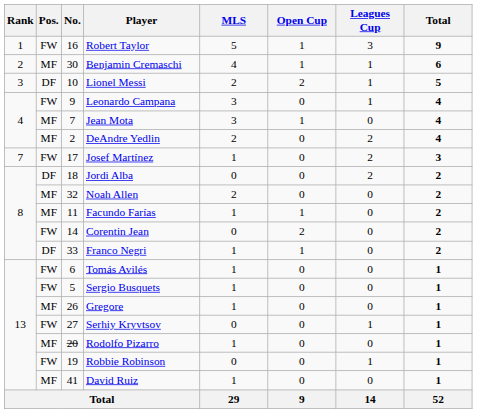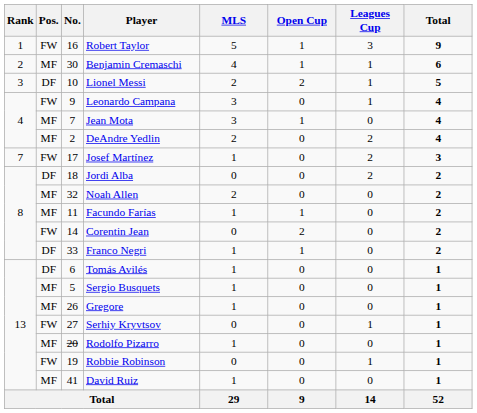Tomás Avilés | Pos.: FW -> DF
Sergio Busquets | Pos.: FW -> MF
